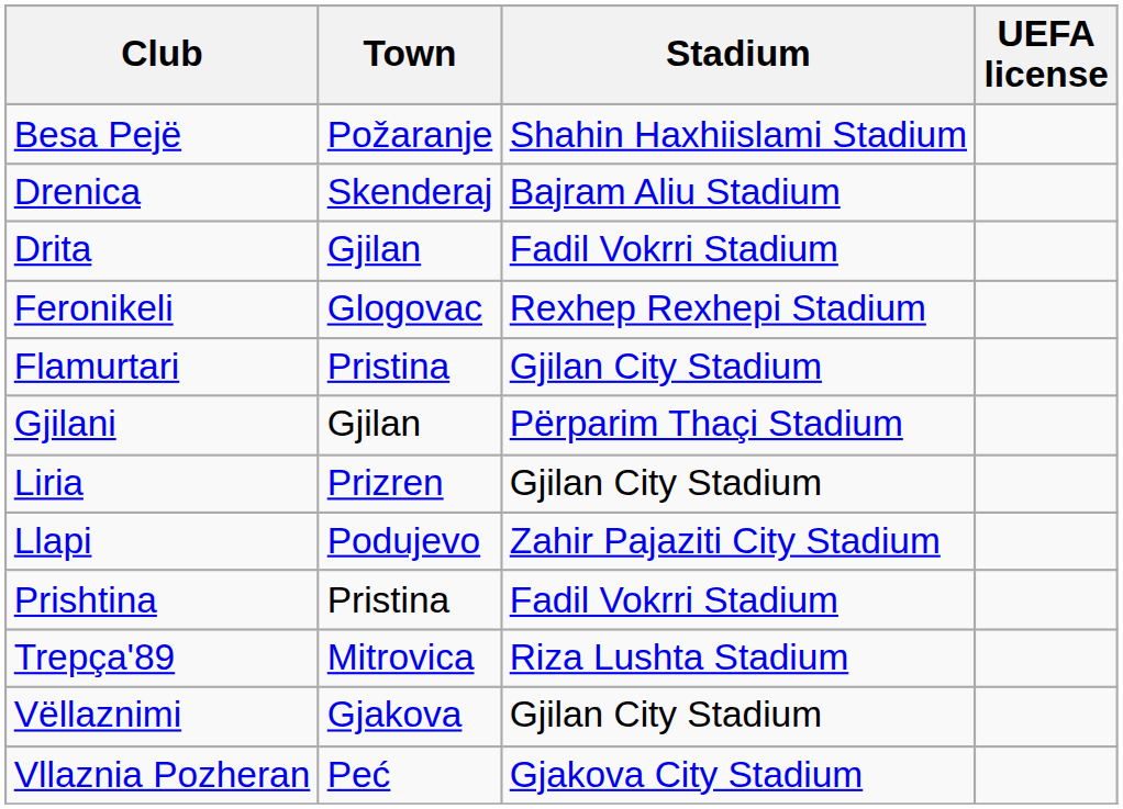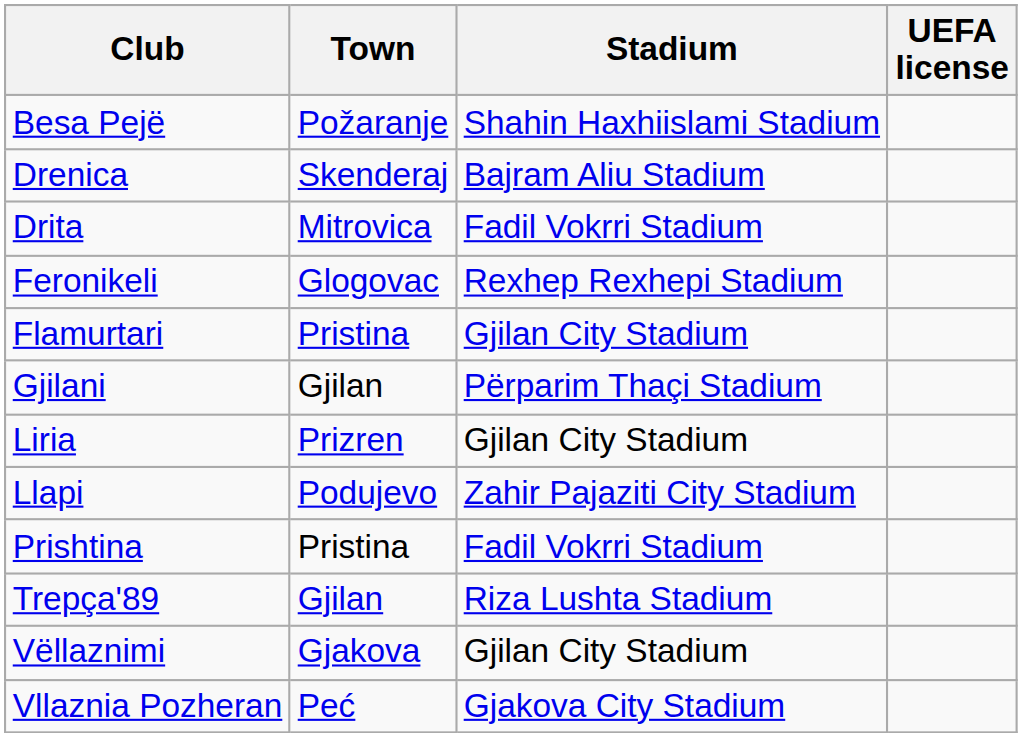Drita | Town: Gjilan -> Mitrovica
Trepça'89 | Town: Mitrovica -> Gjilan
